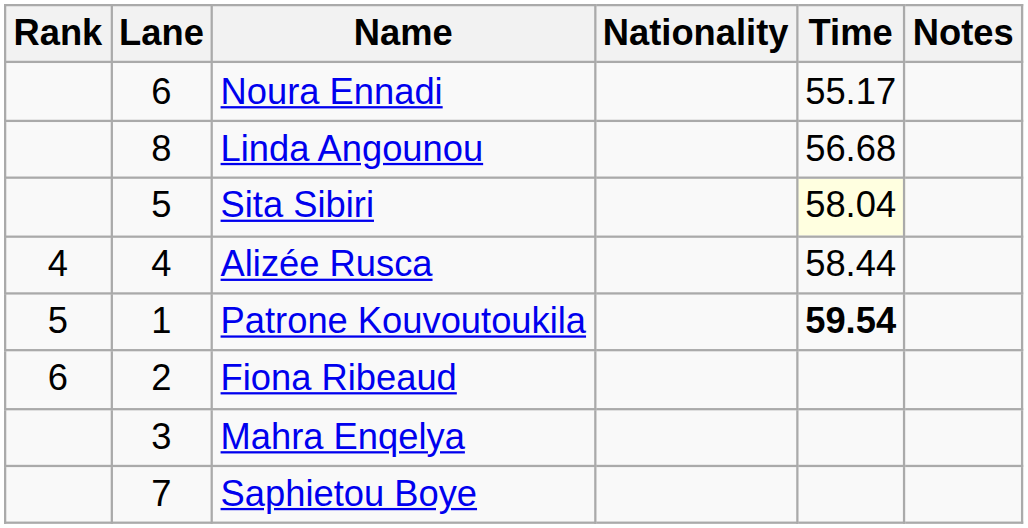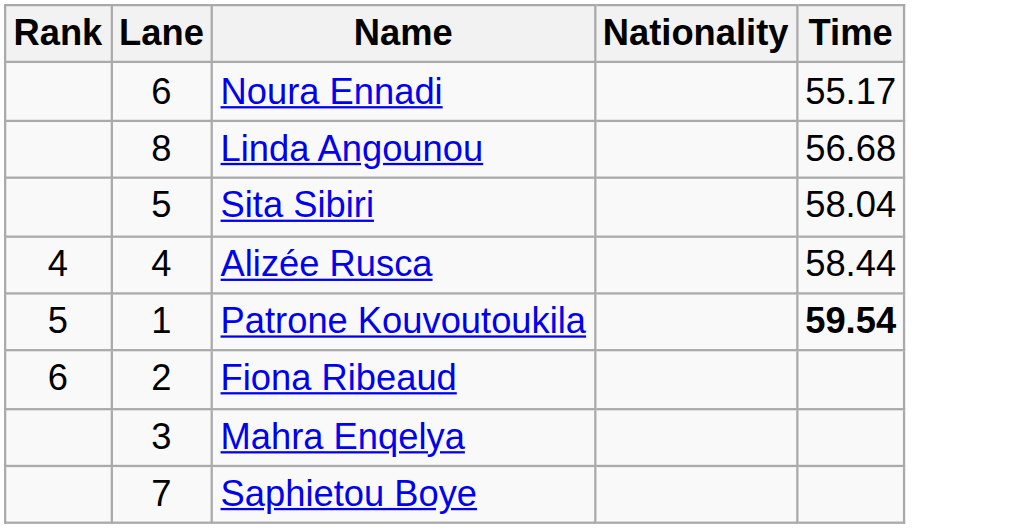- column: Notes
Sita Sibiri | Time: lightyellow background -> no background
